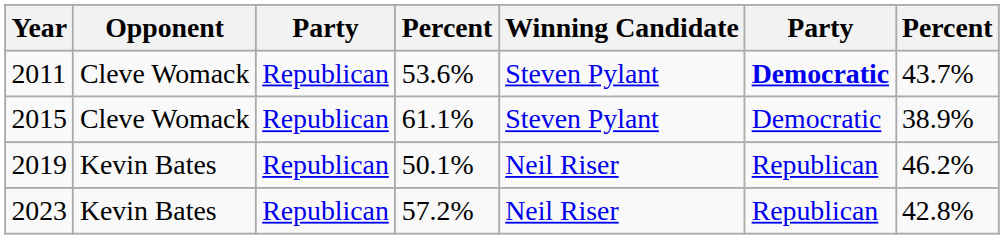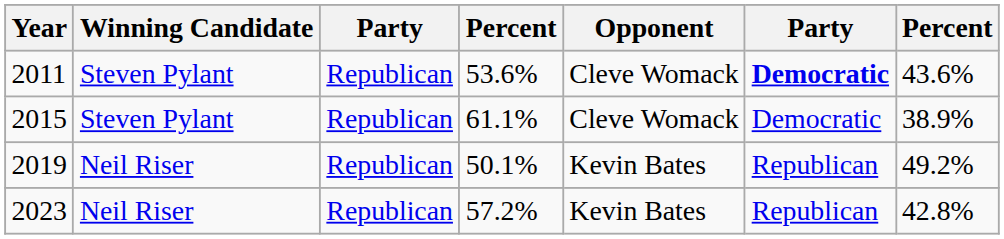columns swapped: Winning Candidate <-> Opponent
2011 | column 7: 43.7% -> 43.6%
2019 | column 7: 46.2% -> 49.2%
